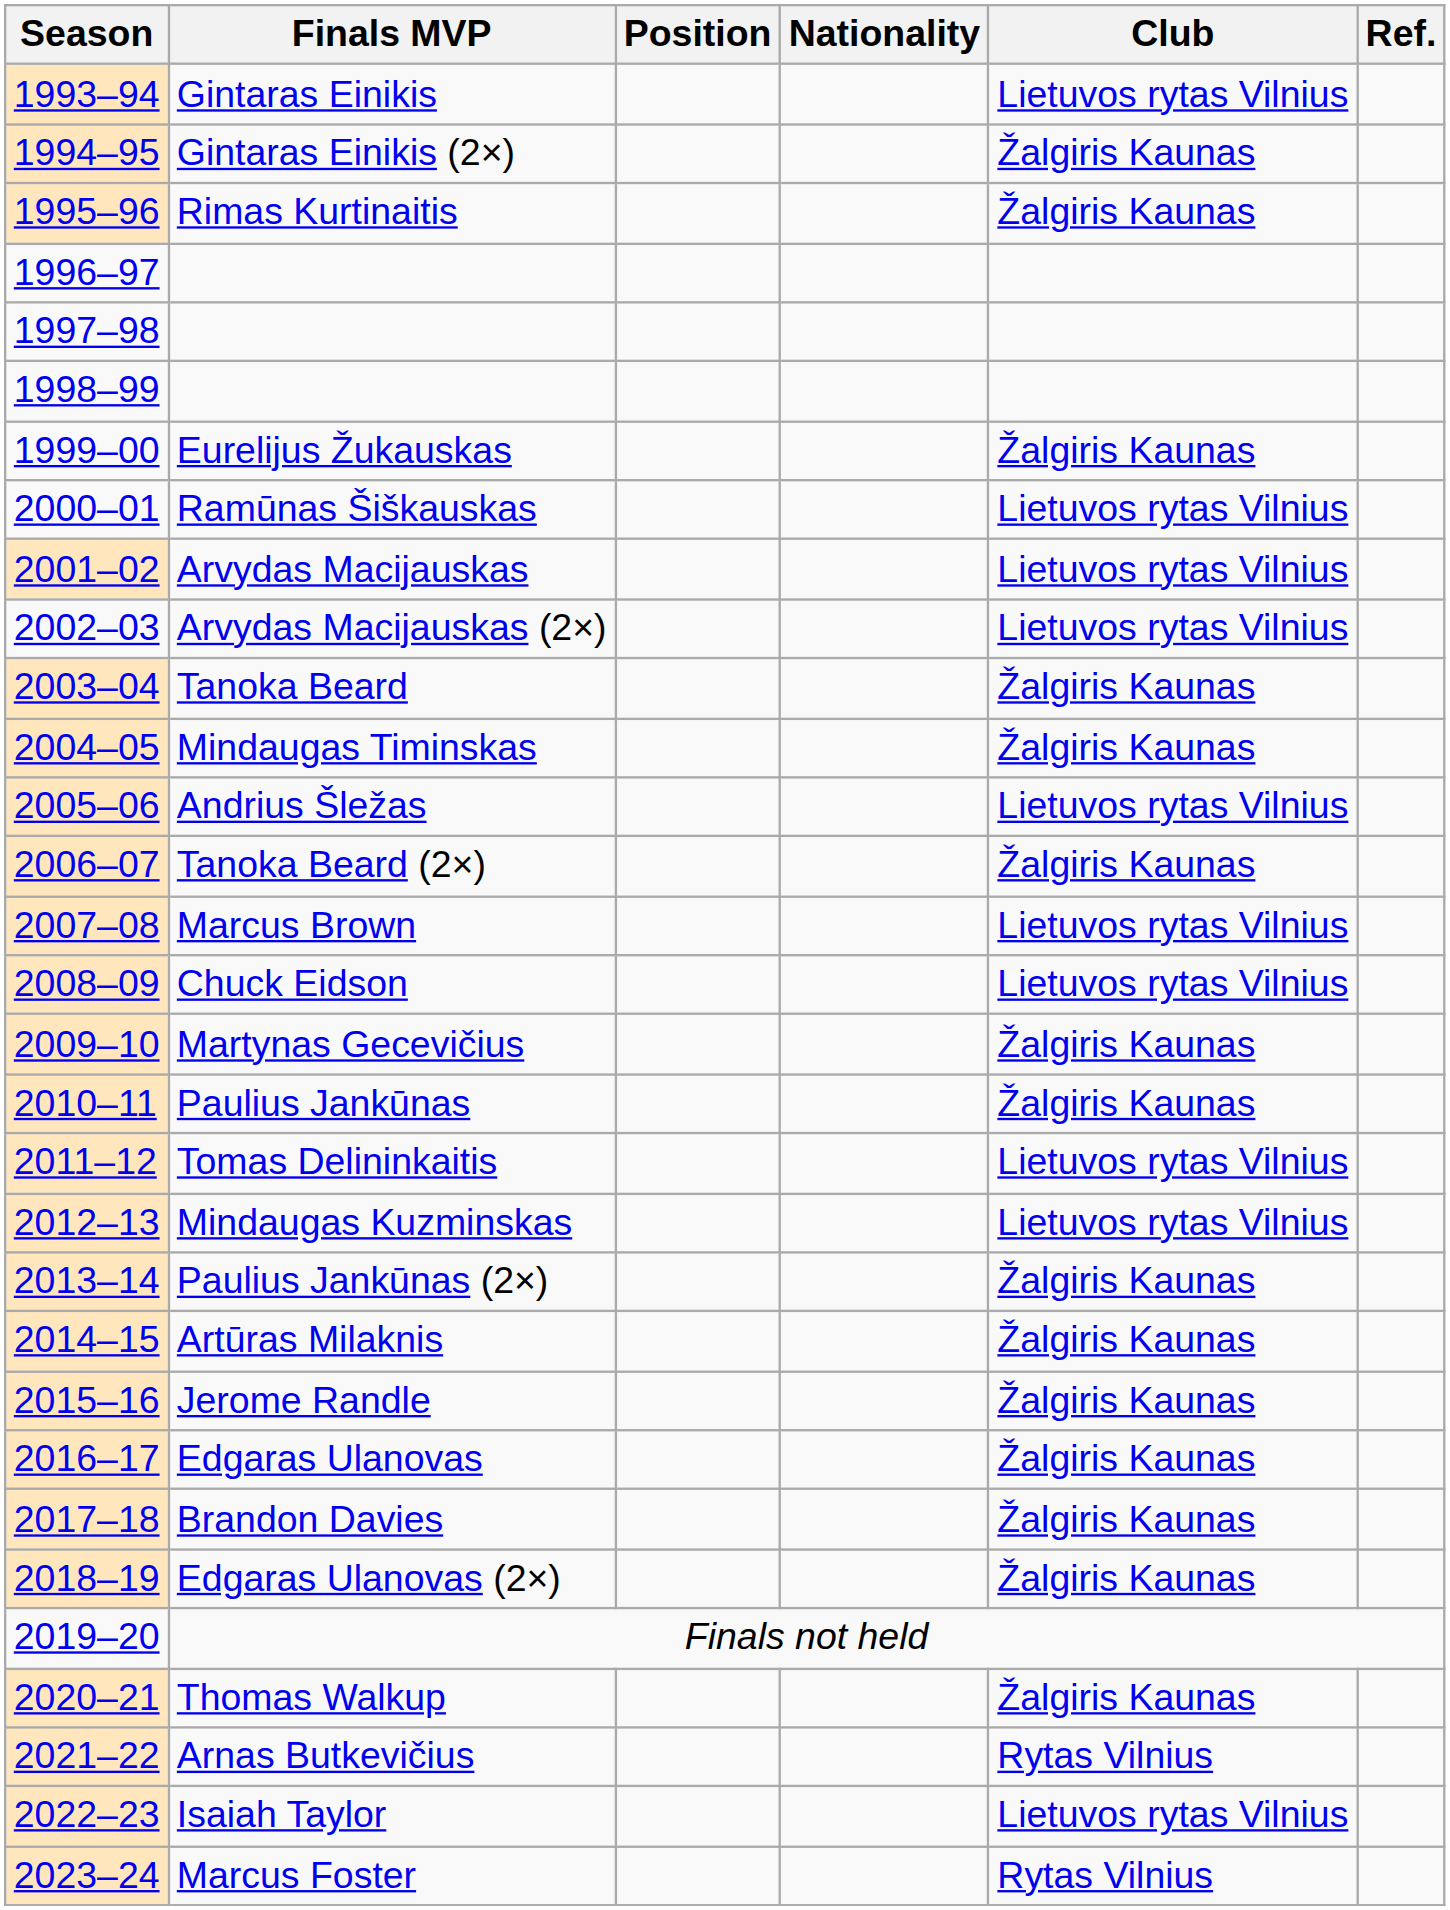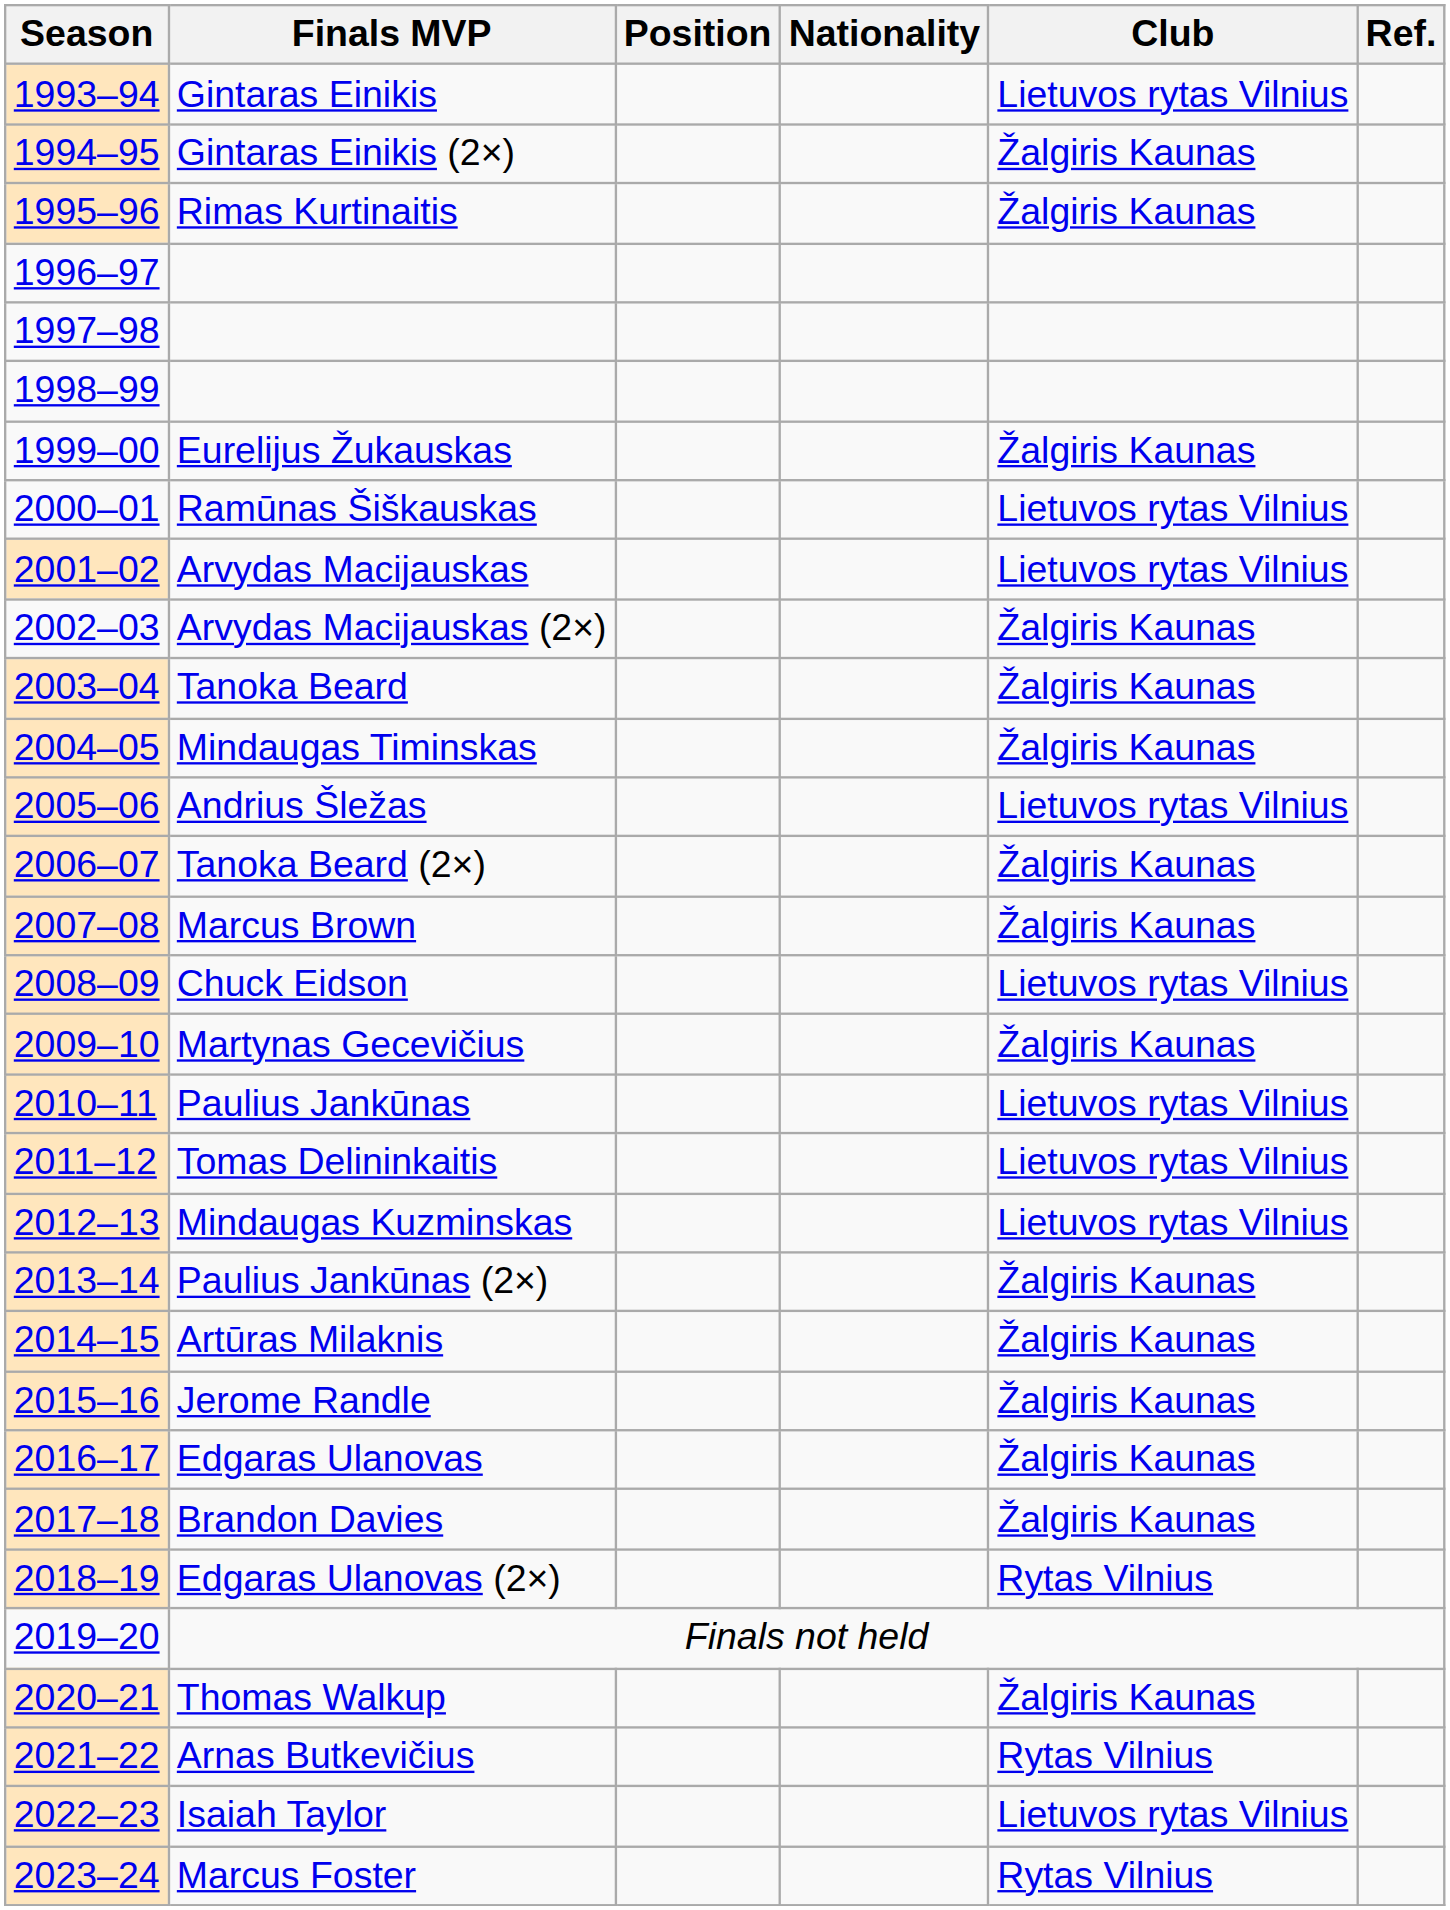Arvydas Macijauskas (2×) | Club: Lietuvos rytas Vilnius -> Žalgiris Kaunas
Marcus Brown | Club: Lietuvos rytas Vilnius -> Žalgiris Kaunas
Paulius Jankūnas | Club: Žalgiris Kaunas -> Lietuvos rytas Vilnius
Edgaras Ulanovas (2×) | Club: Žalgiris Kaunas -> Rytas Vilnius
